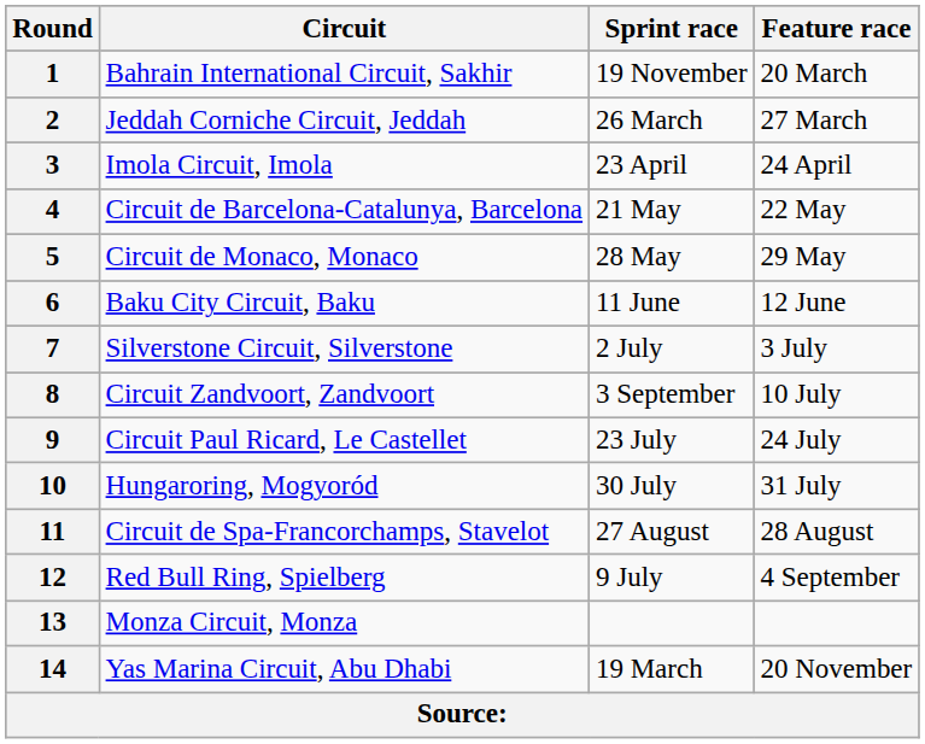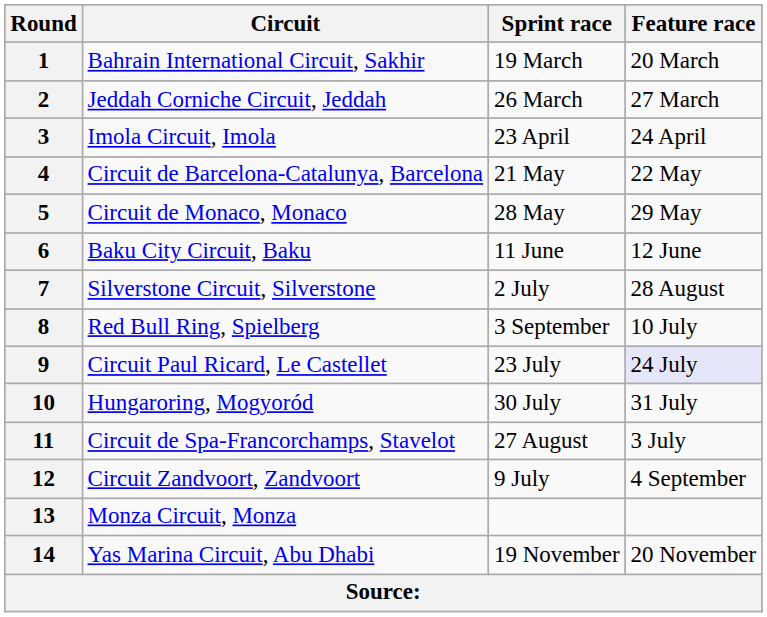1 | Sprint race: 19 November -> 19 March
7 | Feature race: 3 July -> 28 August
8 | Circuit: Circuit Zandvoort, Zandvoort -> Red Bull Ring, Spielberg
9 | Feature race: no background -> lavender background
11 | Feature race: 28 August -> 3 July
12 | Circuit: Red Bull Ring, Spielberg -> Circuit Zandvoort, Zandvoort
14 | Sprint race: 19 March -> 19 November
